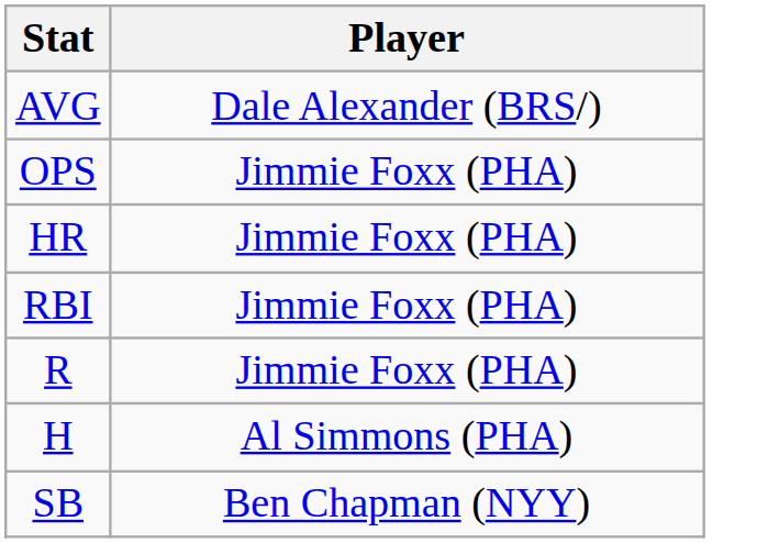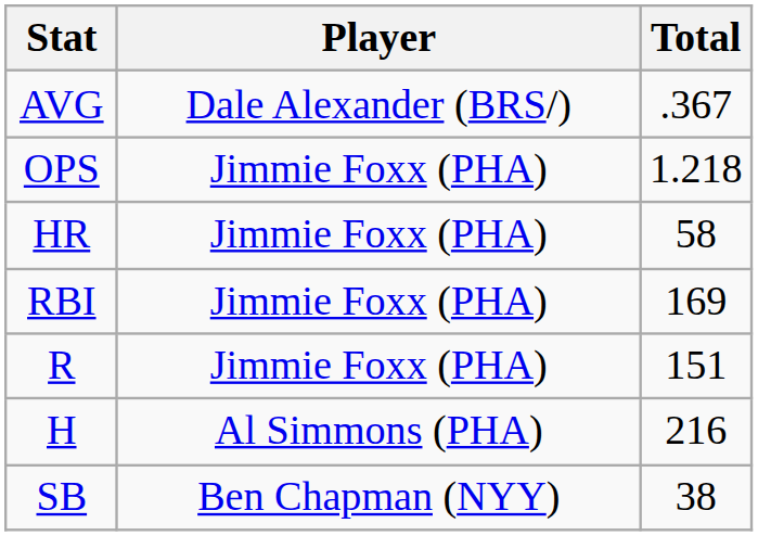+ column: Total | .367 | 1.218 | 58 | 169 | 151 | 216 | 38
